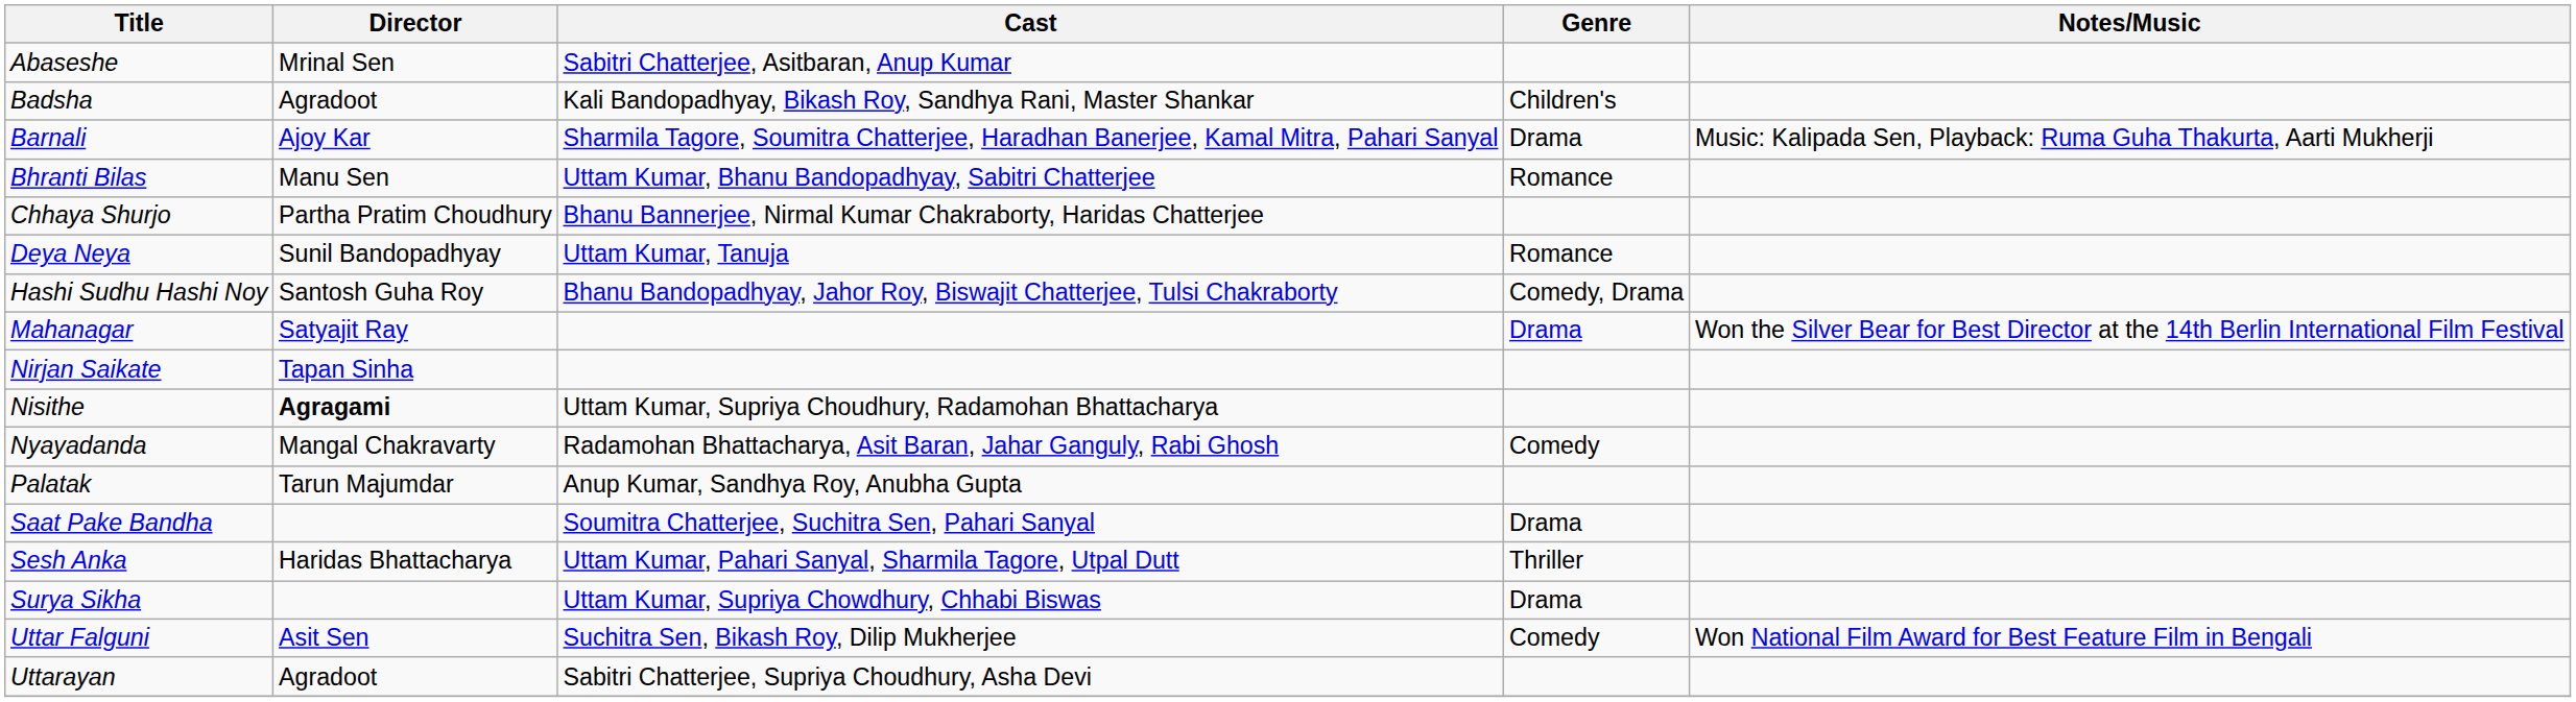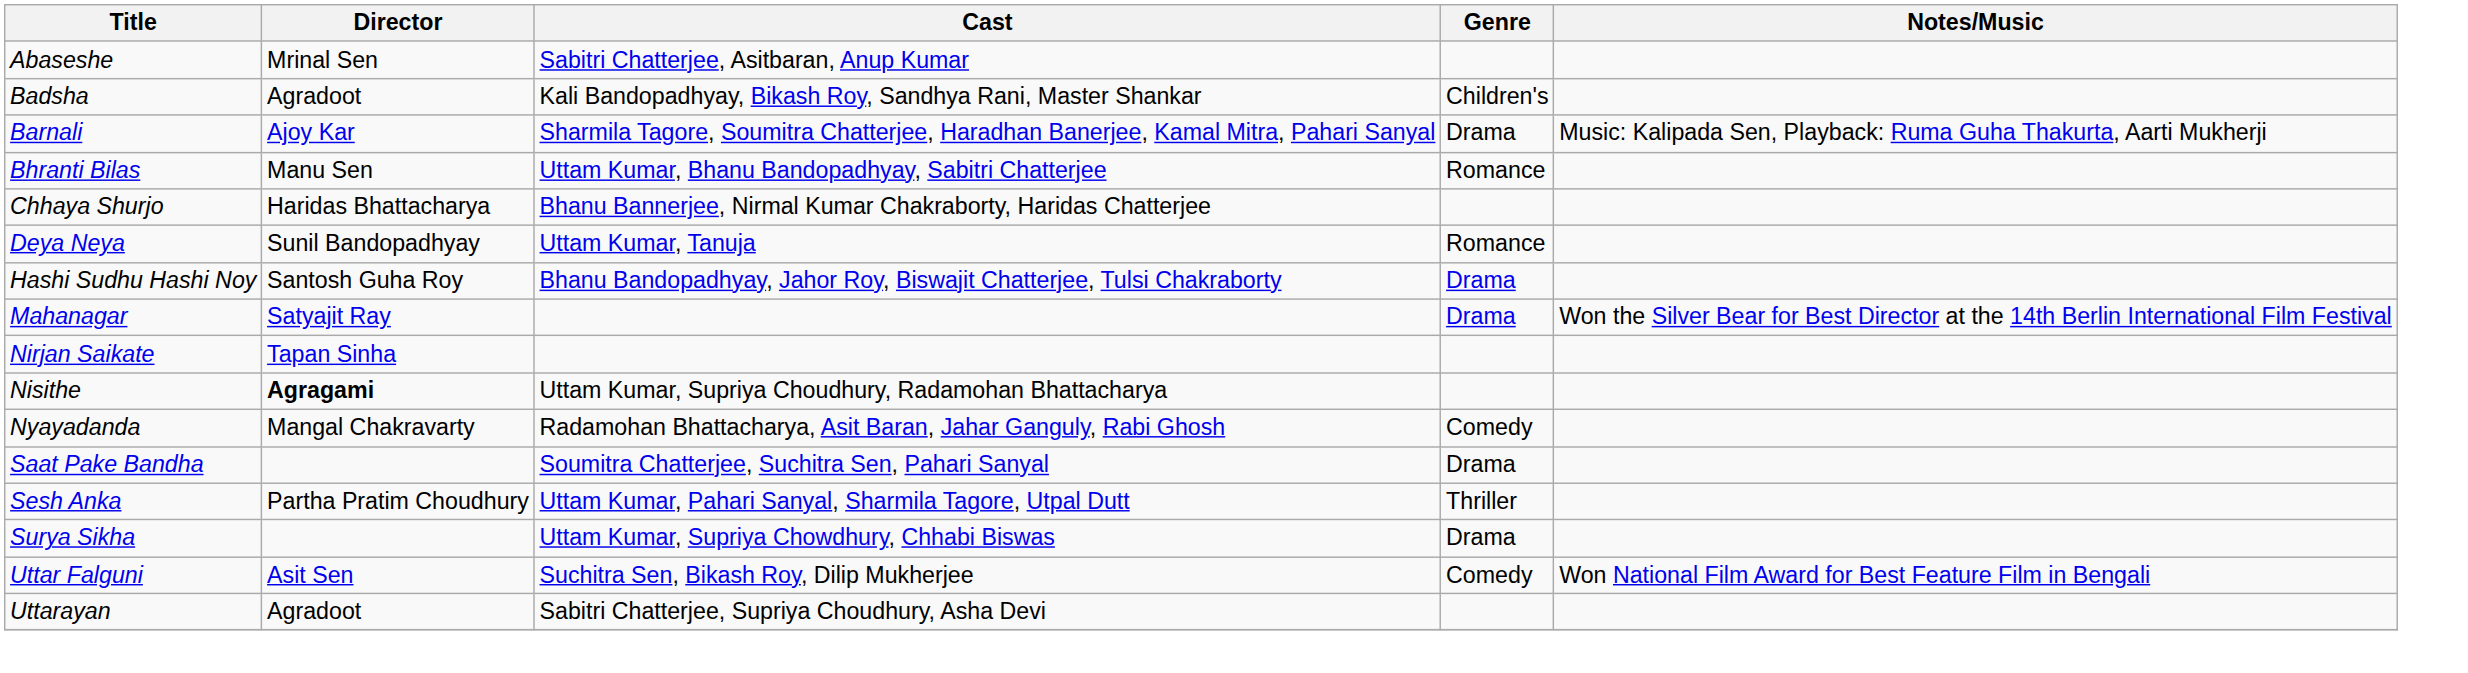Chhaya Shurjo | Director: Partha Pratim Choudhury -> Haridas Bhattacharya
Hashi Sudhu Hashi Noy | Genre: Comedy, Drama -> Drama
- row: Palatak | Tarun Majumdar | Anup Kumar, Sandhya Roy, Anubha Gupta
Sesh Anka | Director: Haridas Bhattacharya -> Partha Pratim Choudhury
